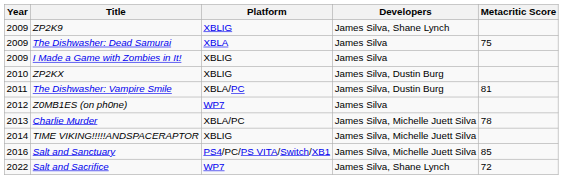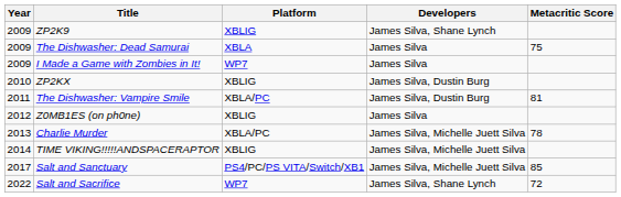I Made a Game with Zombies in It! | Platform: XBLIG -> WP7
Z0MB1ES (on ph0ne) | Platform: WP7 -> XBLIG
Salt and Sanctuary | Year: 2016 -> 2017
